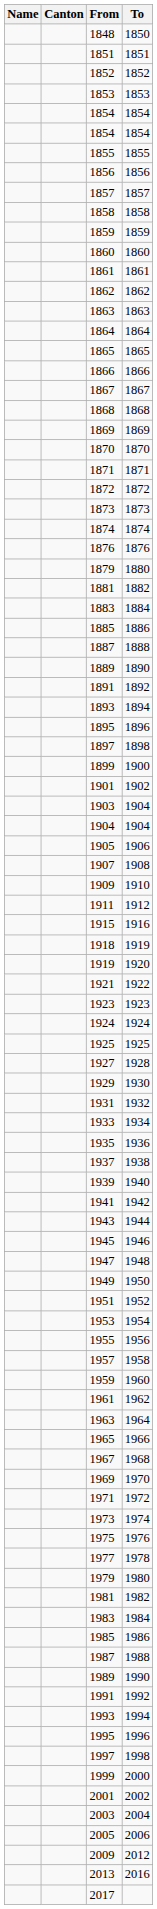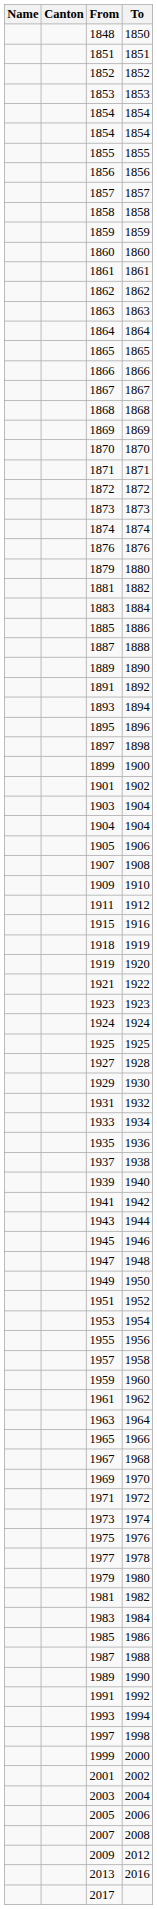- row: 1995 | 1996
+ row: 2007 | 2008
